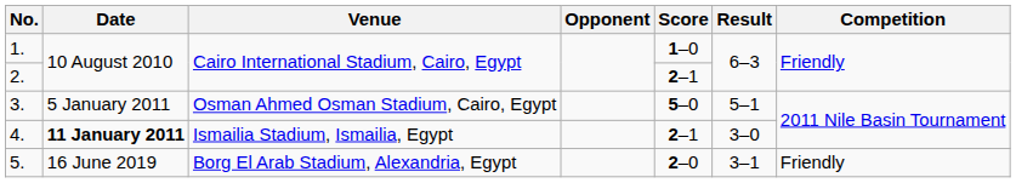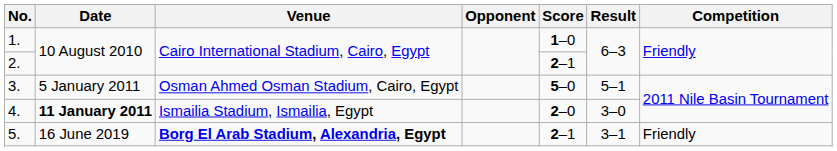4. | Score: 2–1 -> 2–0
5. | Venue: normal -> bold
5. | Score: 2–0 -> 2–1
